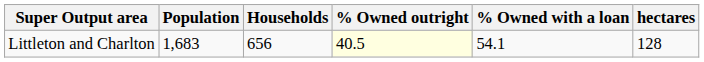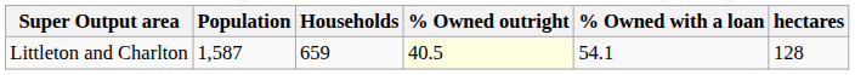Littleton and Charlton | Population: 1,683 -> 1,587
Littleton and Charlton | Households: 656 -> 659
